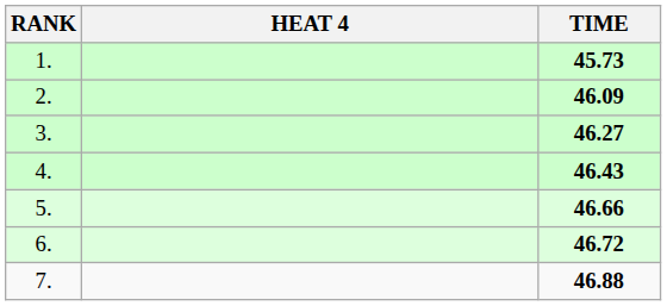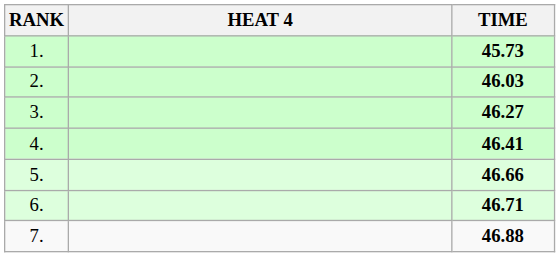2. | TIME: 46.09 -> 46.03
4. | TIME: 46.43 -> 46.41
6. | TIME: 46.72 -> 46.71
